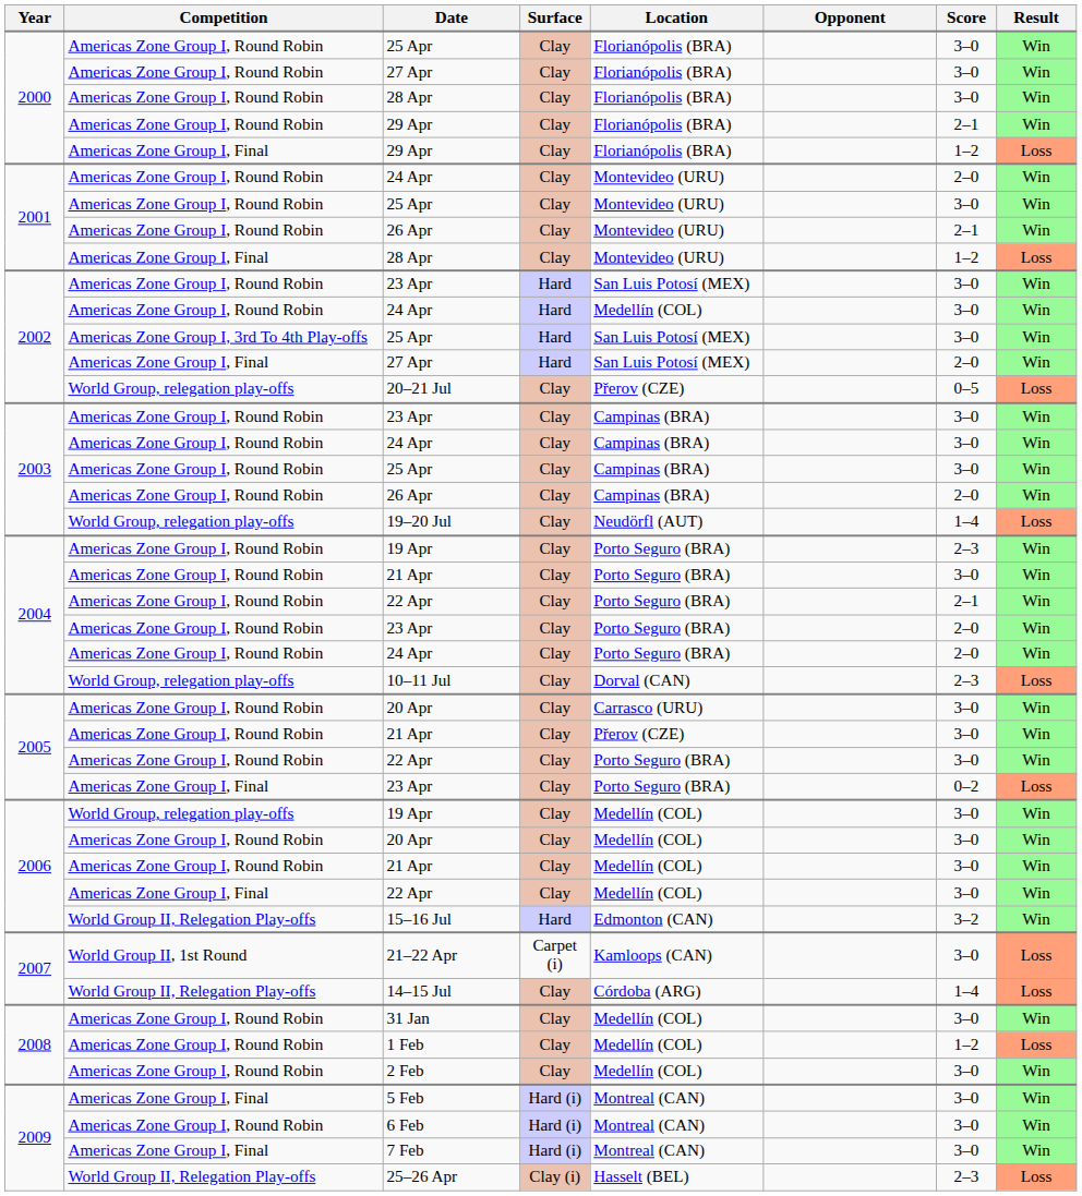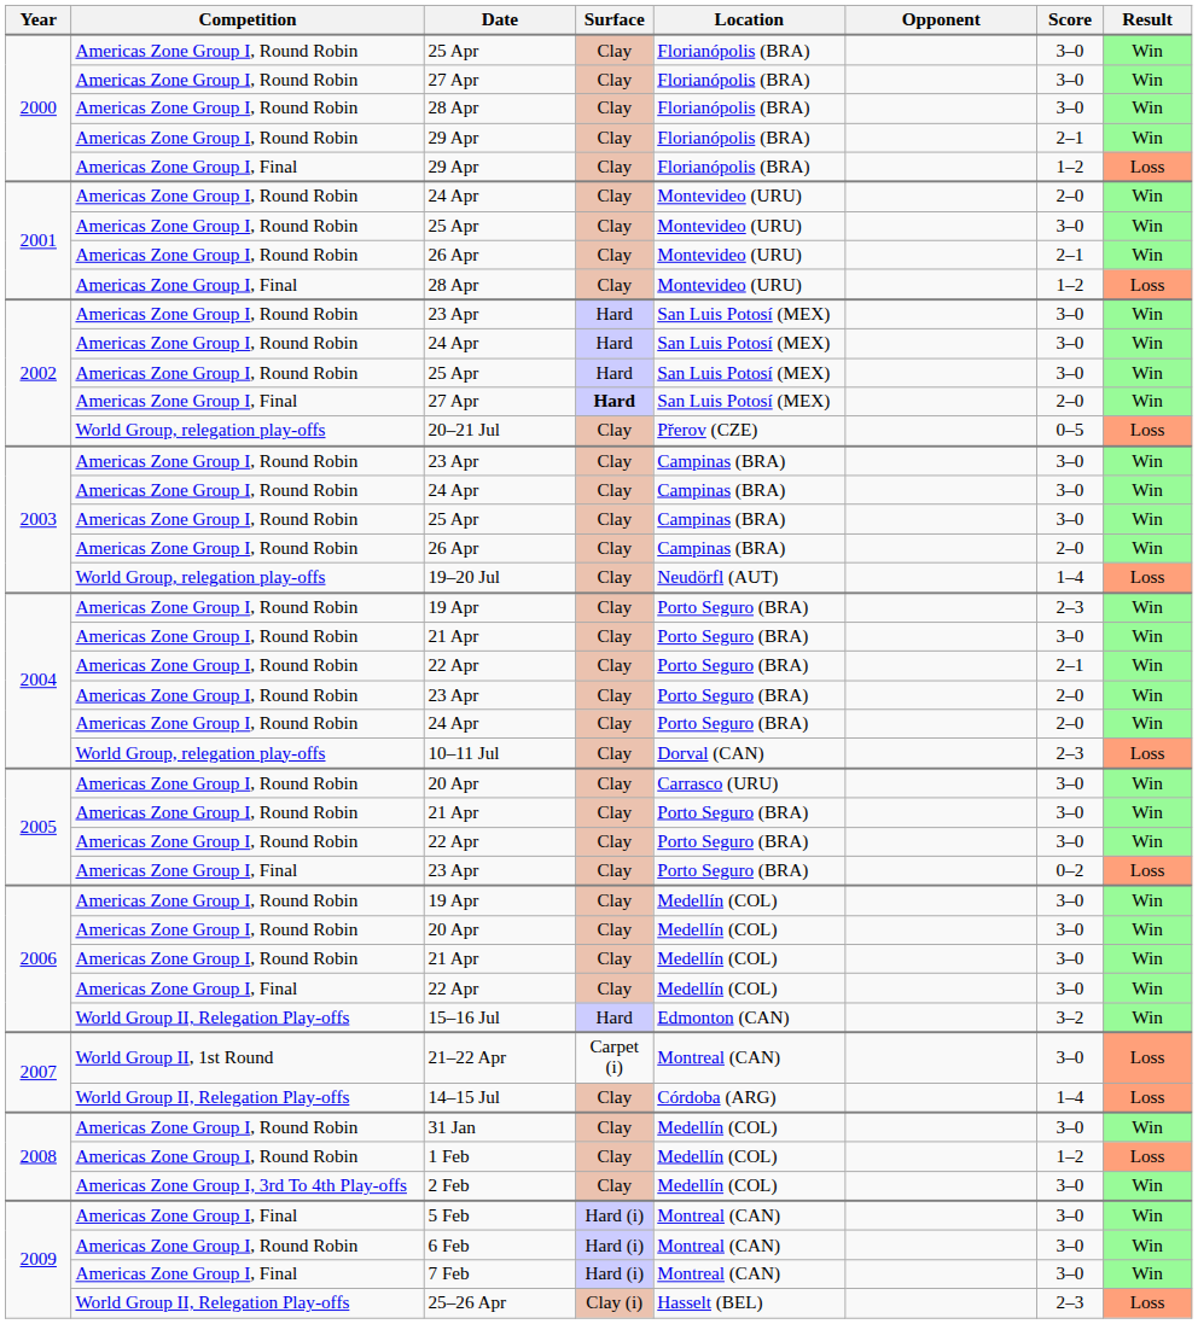2002 / 24 Apr | Location: Medellín (COL) -> San Luis Potosí (MEX)
2002 / 25 Apr | Competition: Americas Zone Group I, 3rd To 4th Play-offs -> Americas Zone Group I, Round Robin
2002 / 27 Apr | Surface: normal -> bold
2005 / 21 Apr | Location: Přerov (CZE) -> Porto Seguro (BRA)
2006 / 19 Apr | Competition: World Group, relegation play-offs -> Americas Zone Group I, Round Robin
21–22 Apr | Location: Kamloops (CAN) -> Montreal (CAN)
2 Feb | Competition: Americas Zone Group I, Round Robin -> Americas Zone Group I, 3rd To 4th Play-offs
